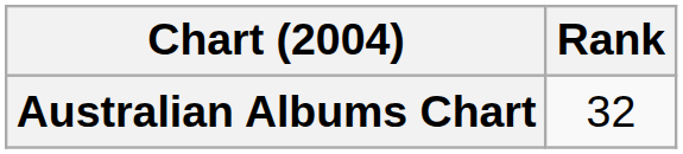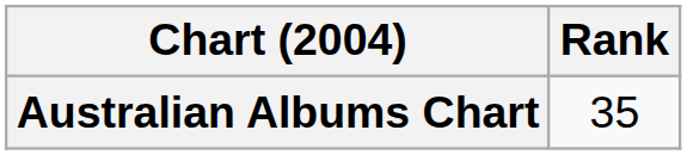Australian Albums Chart | Rank: 32 -> 35
